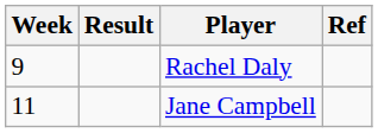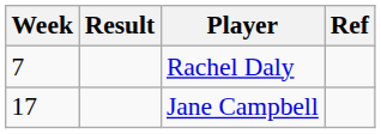Rachel Daly | Week: 9 -> 7
Jane Campbell | Week: 11 -> 17
